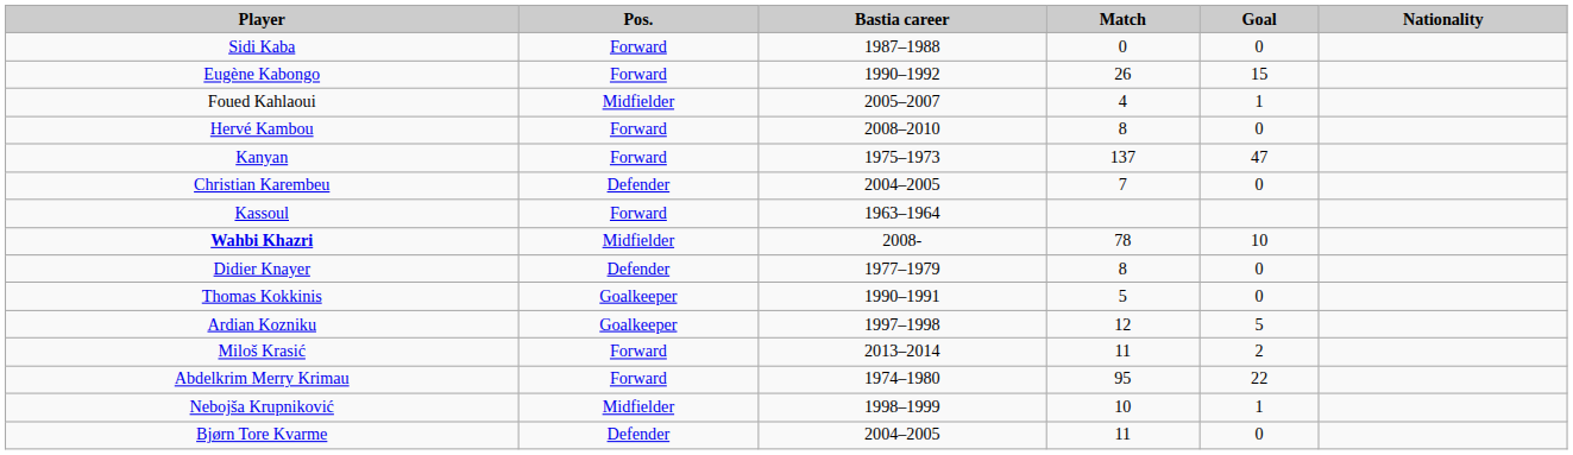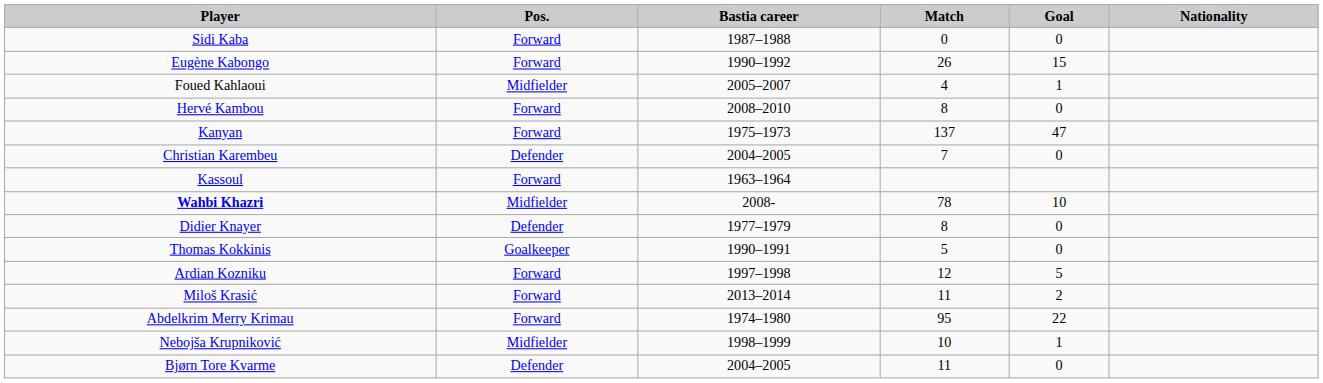Ardian Kozniku | Pos.: Goalkeeper -> Forward
